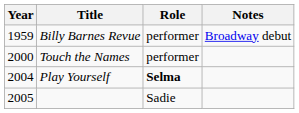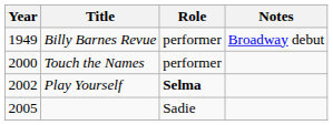Billy Barnes Revue | Year: 1959 -> 1949
Play Yourself | Year: 2004 -> 2002
